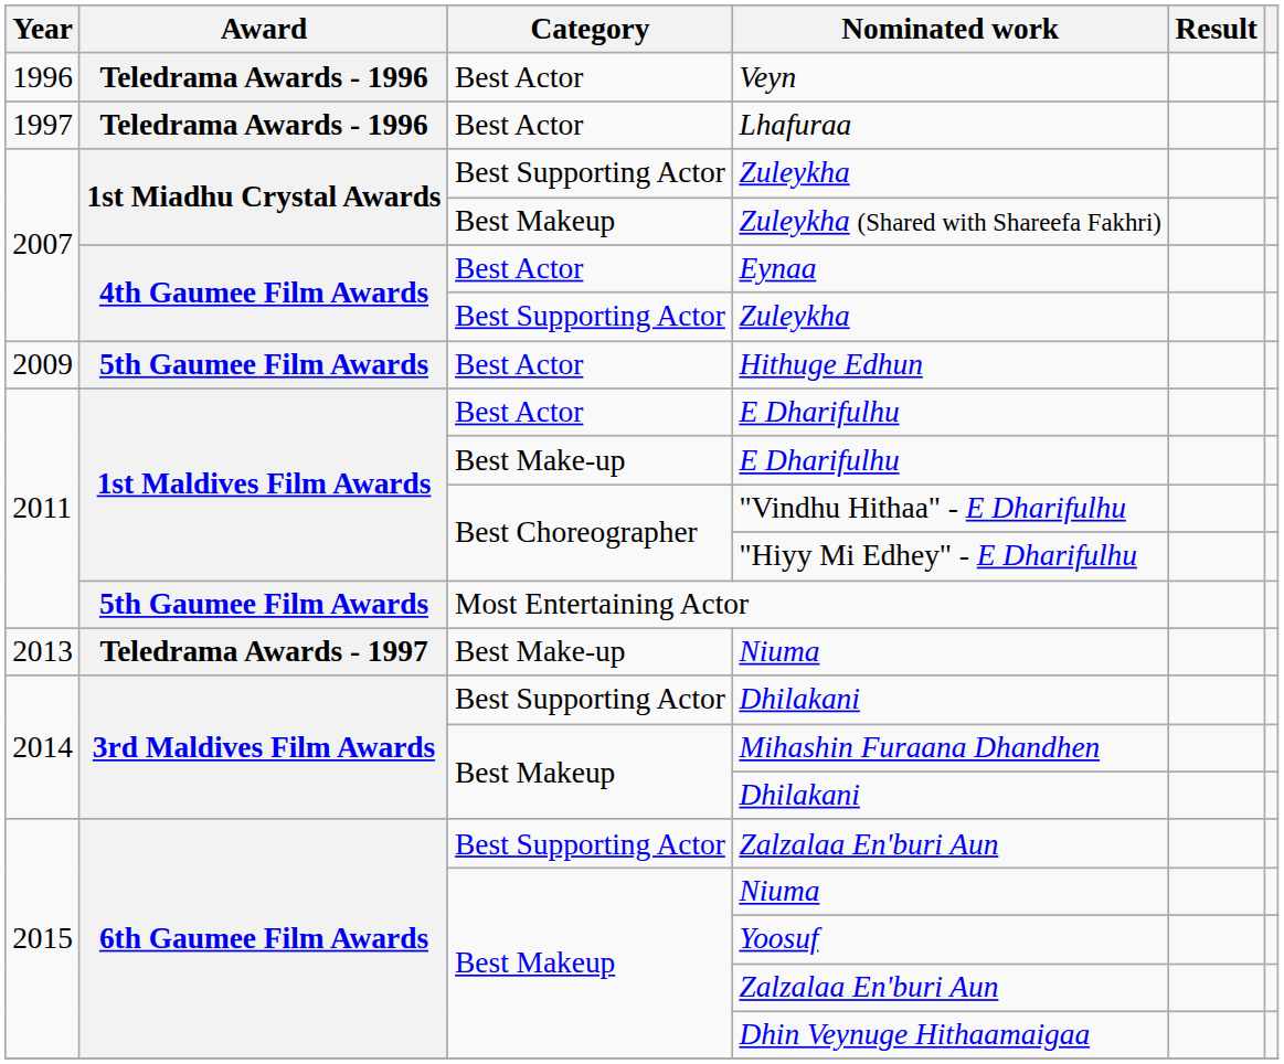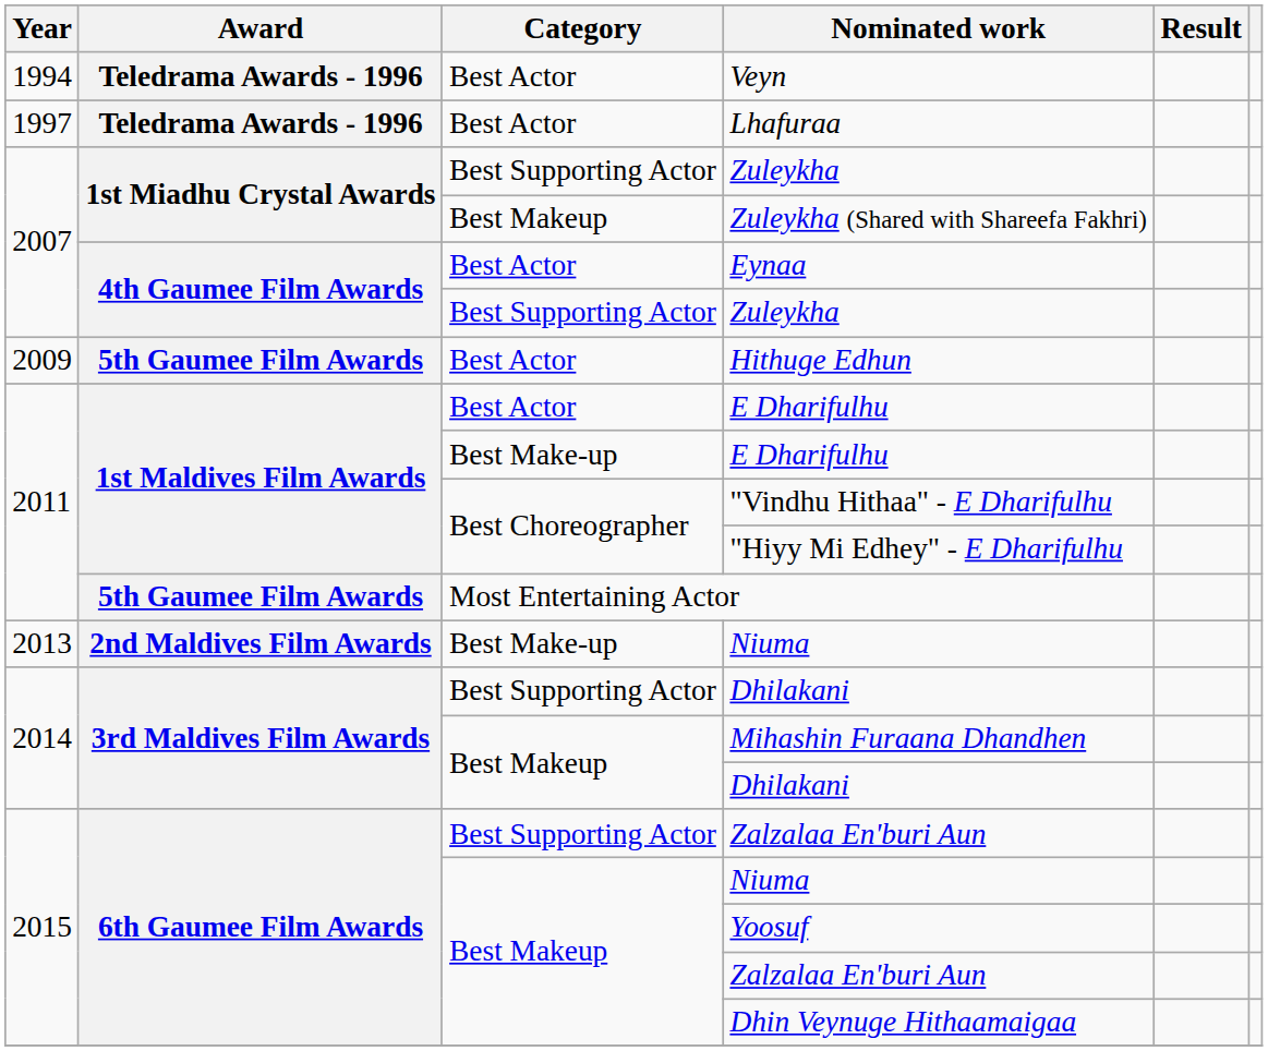Veyn | Year: 1996 -> 1994
Best Make-up / Niuma | Award: Teledrama Awards - 1997 -> 2nd Maldives Film Awards
